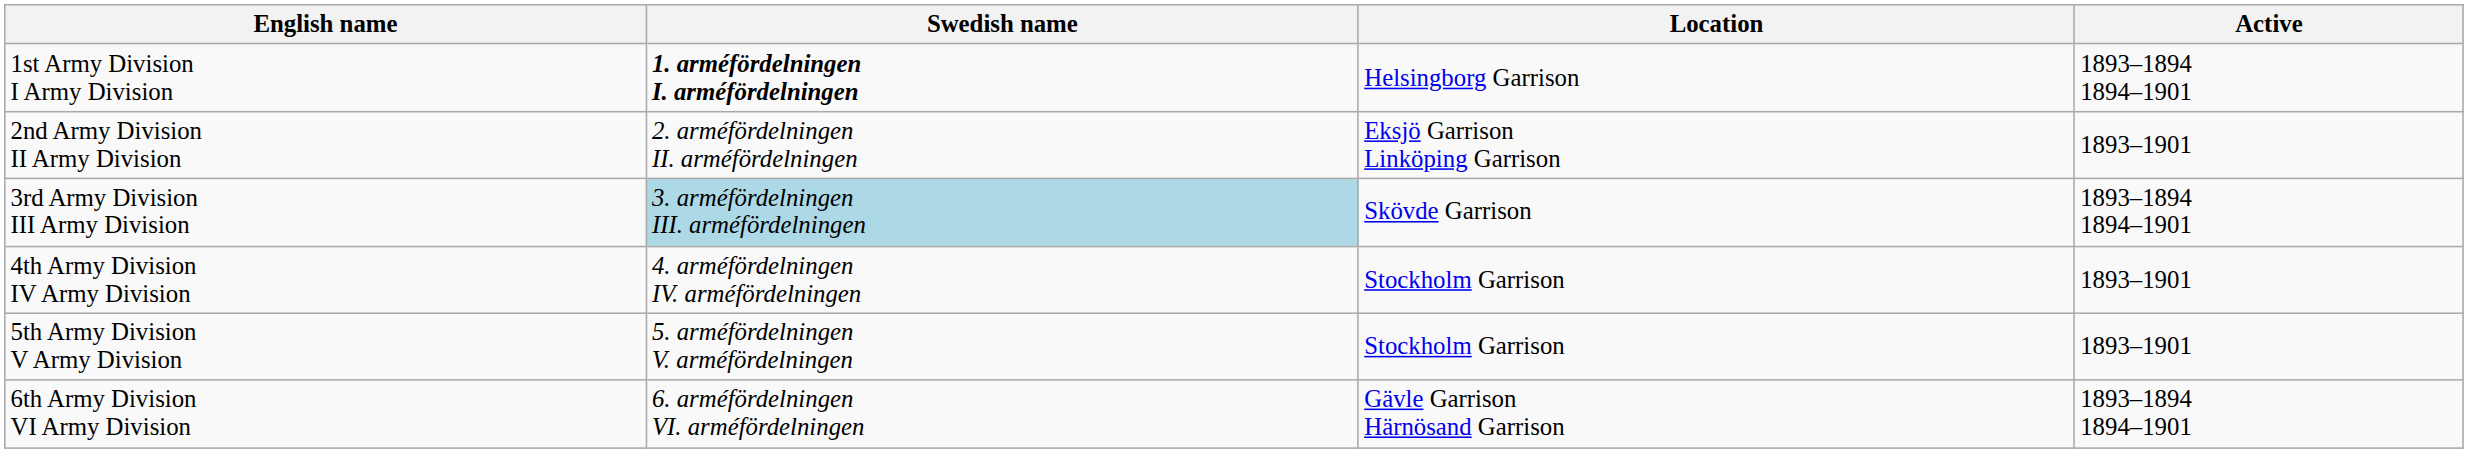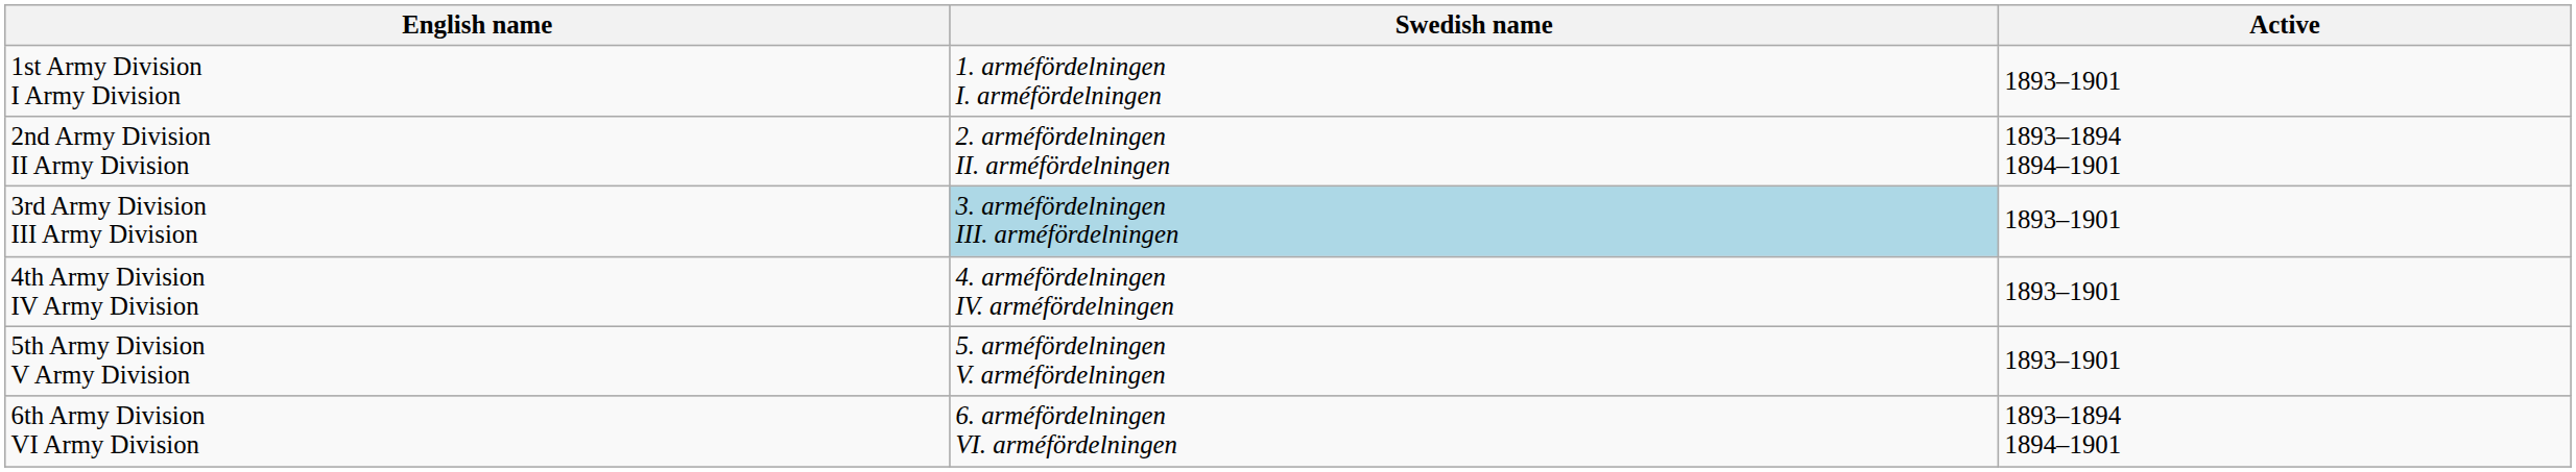- column: Location | Helsingborg Garrison | Eksjö Garrison Linköping Garrison | Skövde Garrison | Stockholm Garrison | Stockholm Garrison | Gävle Garrison Härnösand Garrison
1st Army Division I Army Division | Swedish name: bold -> normal
1st Army Division I Army Division | Active: 1893–1894 1894–1901 -> 1893–1901
2nd Army Division II Army Division | Active: 1893–1901 -> 1893–1894 1894–1901
3rd Army Division III Army Division | Active: 1893–1894 1894–1901 -> 1893–1901
